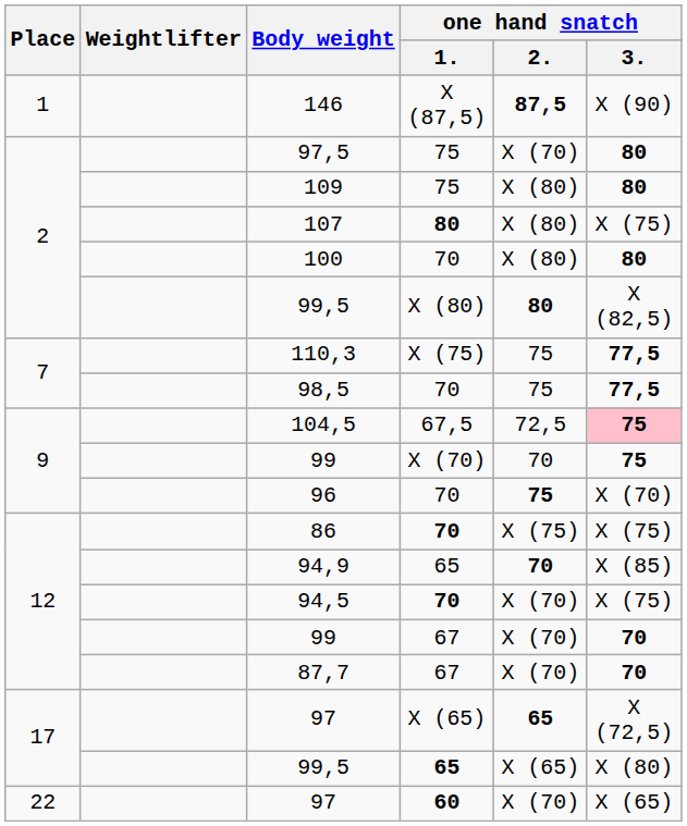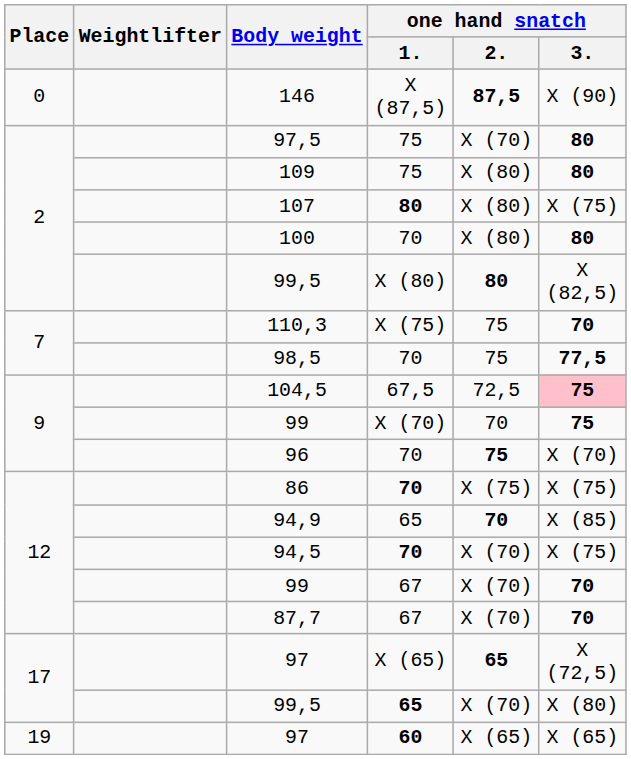146 | Place: 1 -> 0
110,3 | one hand snatch / 3.: 77,5 -> 70
99,5 / 65 | one hand snatch / 2.: X (65) -> X (70)
97 / 60 | Place: 22 -> 19
97 / 60 | one hand snatch / 2.: X (70) -> X (65)
